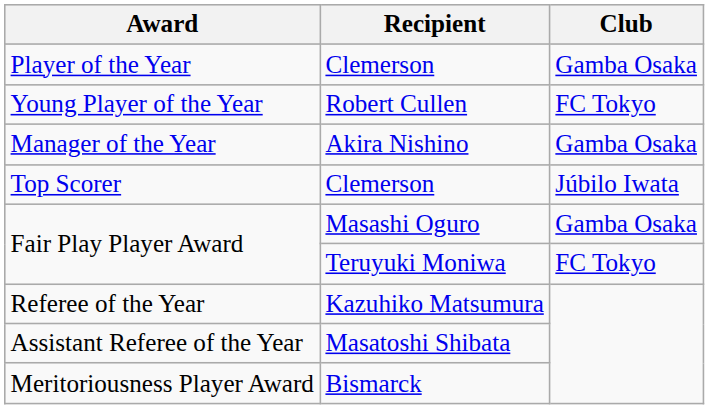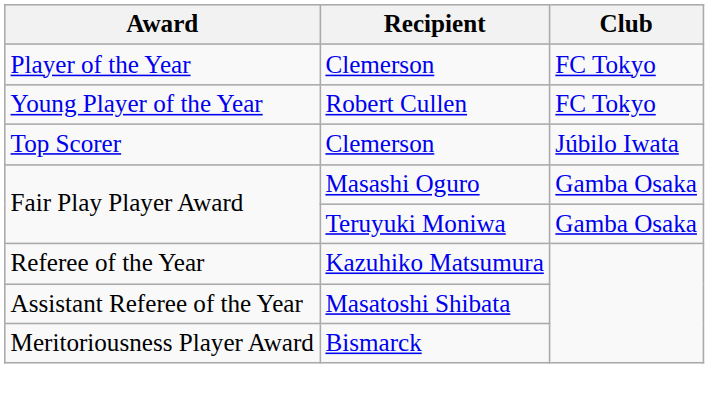Player of the Year | Club: Gamba Osaka -> FC Tokyo
- row: Manager of the Year | Akira Nishino | Gamba Osaka
Fair Play Player Award / Teruyuki Moniwa | Club: FC Tokyo -> Gamba Osaka
